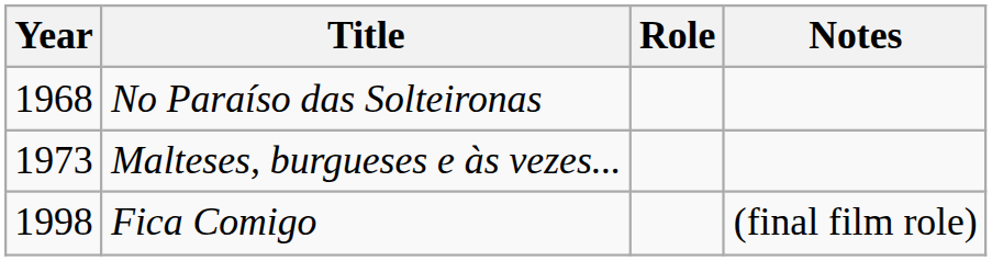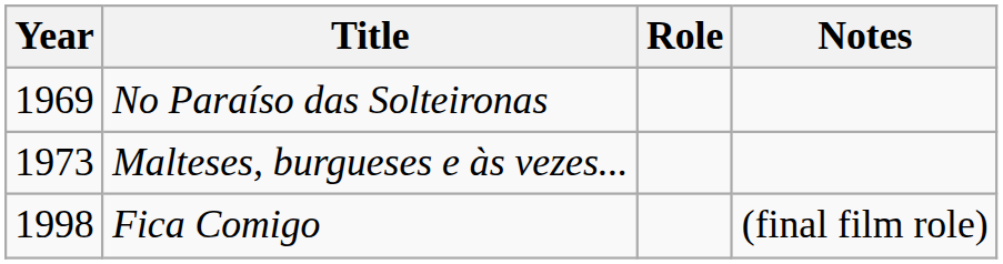No Paraíso das Solteironas | Year: 1968 -> 1969
